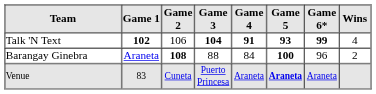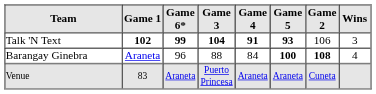columns swapped: Game 2 <-> Game 6*
Talk 'N Text | Wins: 4 -> 3
Barangay Ginebra | Wins: 2 -> 4
Venue | Game 5: bold -> normal
